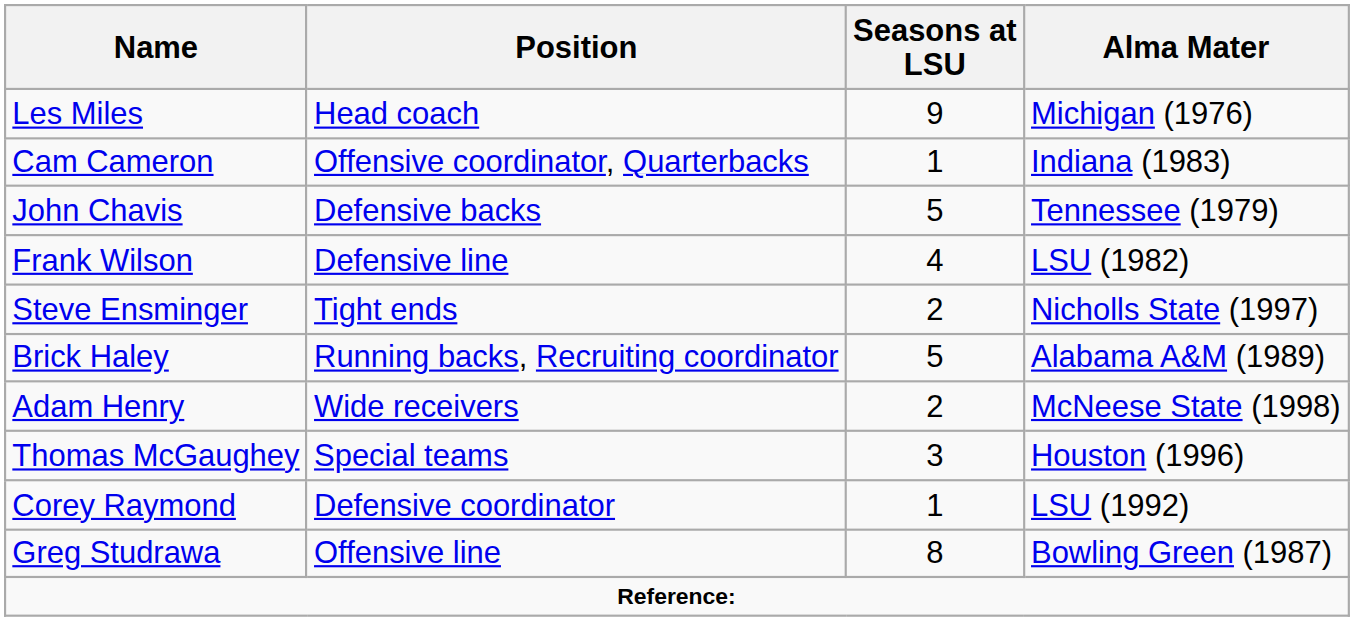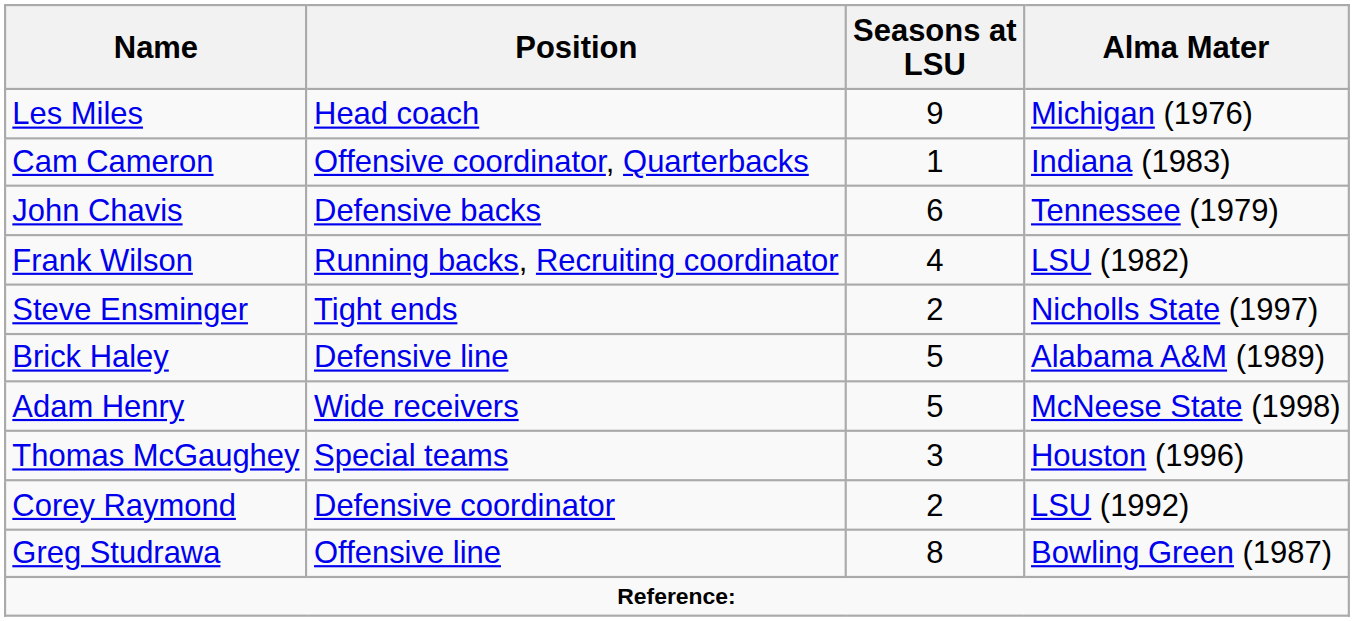John Chavis | Seasons at LSU: 5 -> 6
Frank Wilson | Position: Defensive line -> Running backs, Recruiting coordinator
Brick Haley | Position: Running backs, Recruiting coordinator -> Defensive line
Adam Henry | Seasons at LSU: 2 -> 5
Corey Raymond | Seasons at LSU: 1 -> 2
